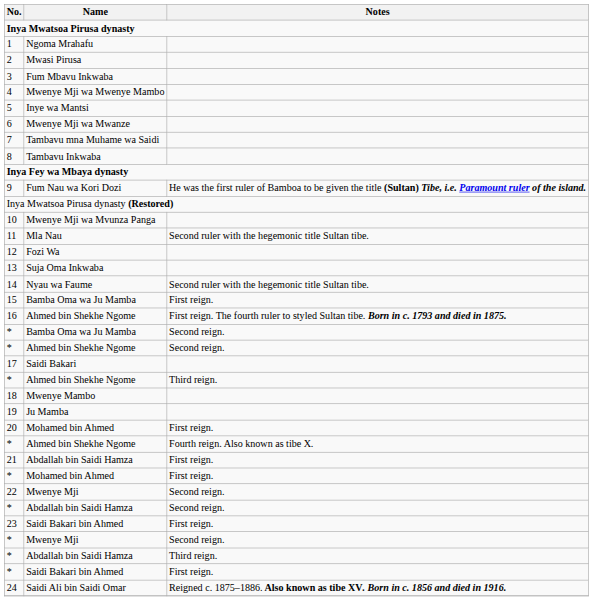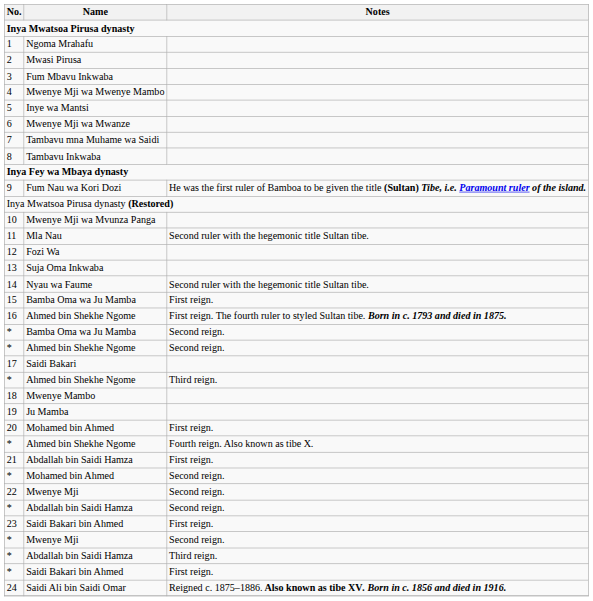* / Mohamed bin Ahmed | Notes: First reign. -> Second reign.
